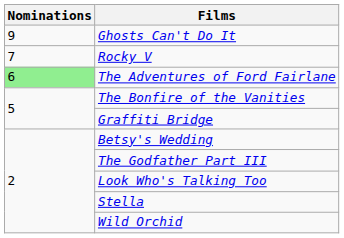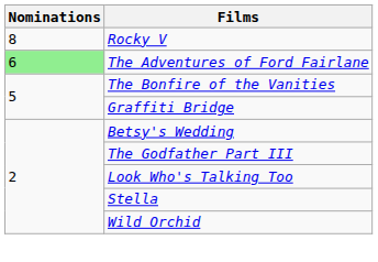- row: 9 | Ghosts Can't Do It
Rocky V | Nominations: 7 -> 8
